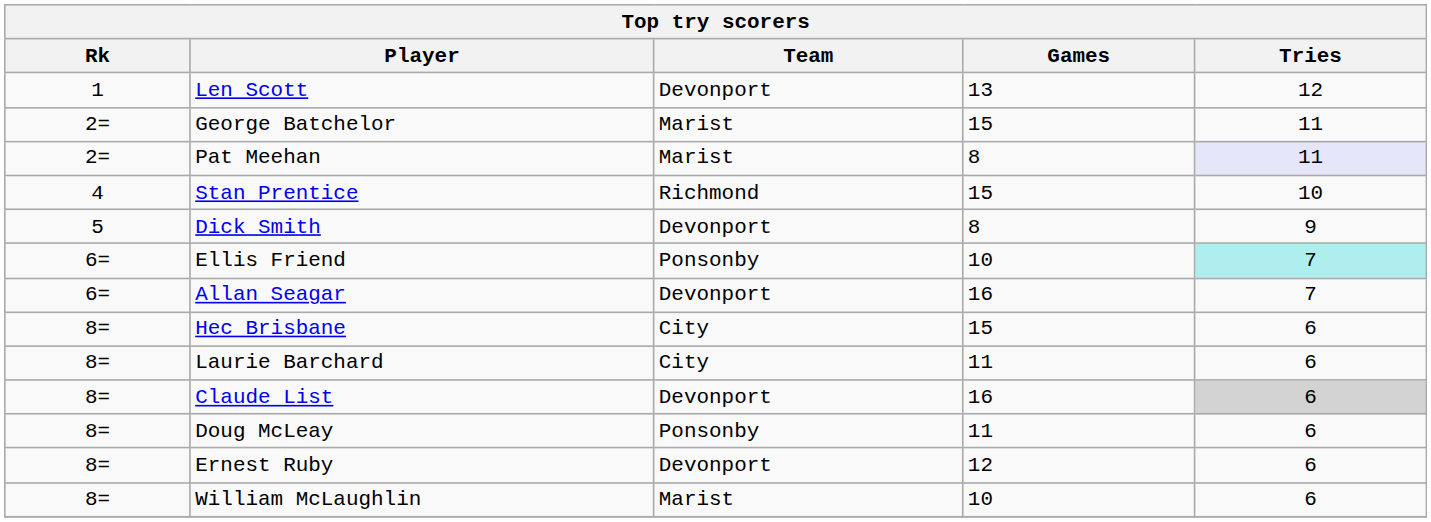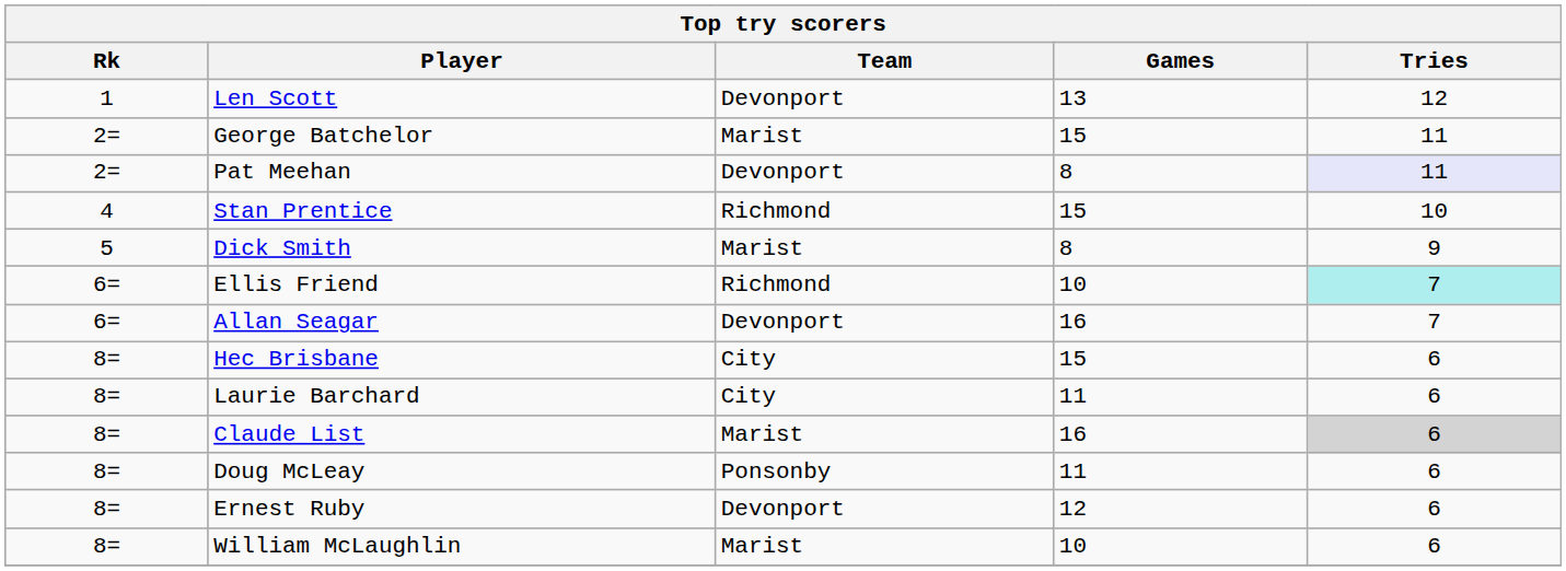Pat Meehan | Team: Marist -> Devonport
Dick Smith | Team: Devonport -> Marist
Ellis Friend | Team: Ponsonby -> Richmond
Claude List | Team: Devonport -> Marist
